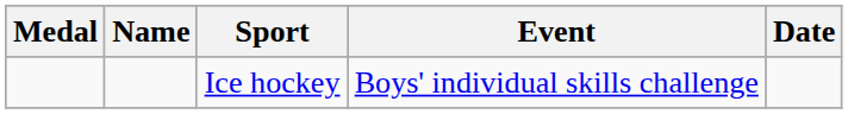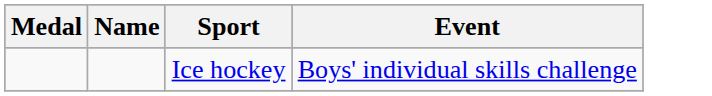- column: Date
